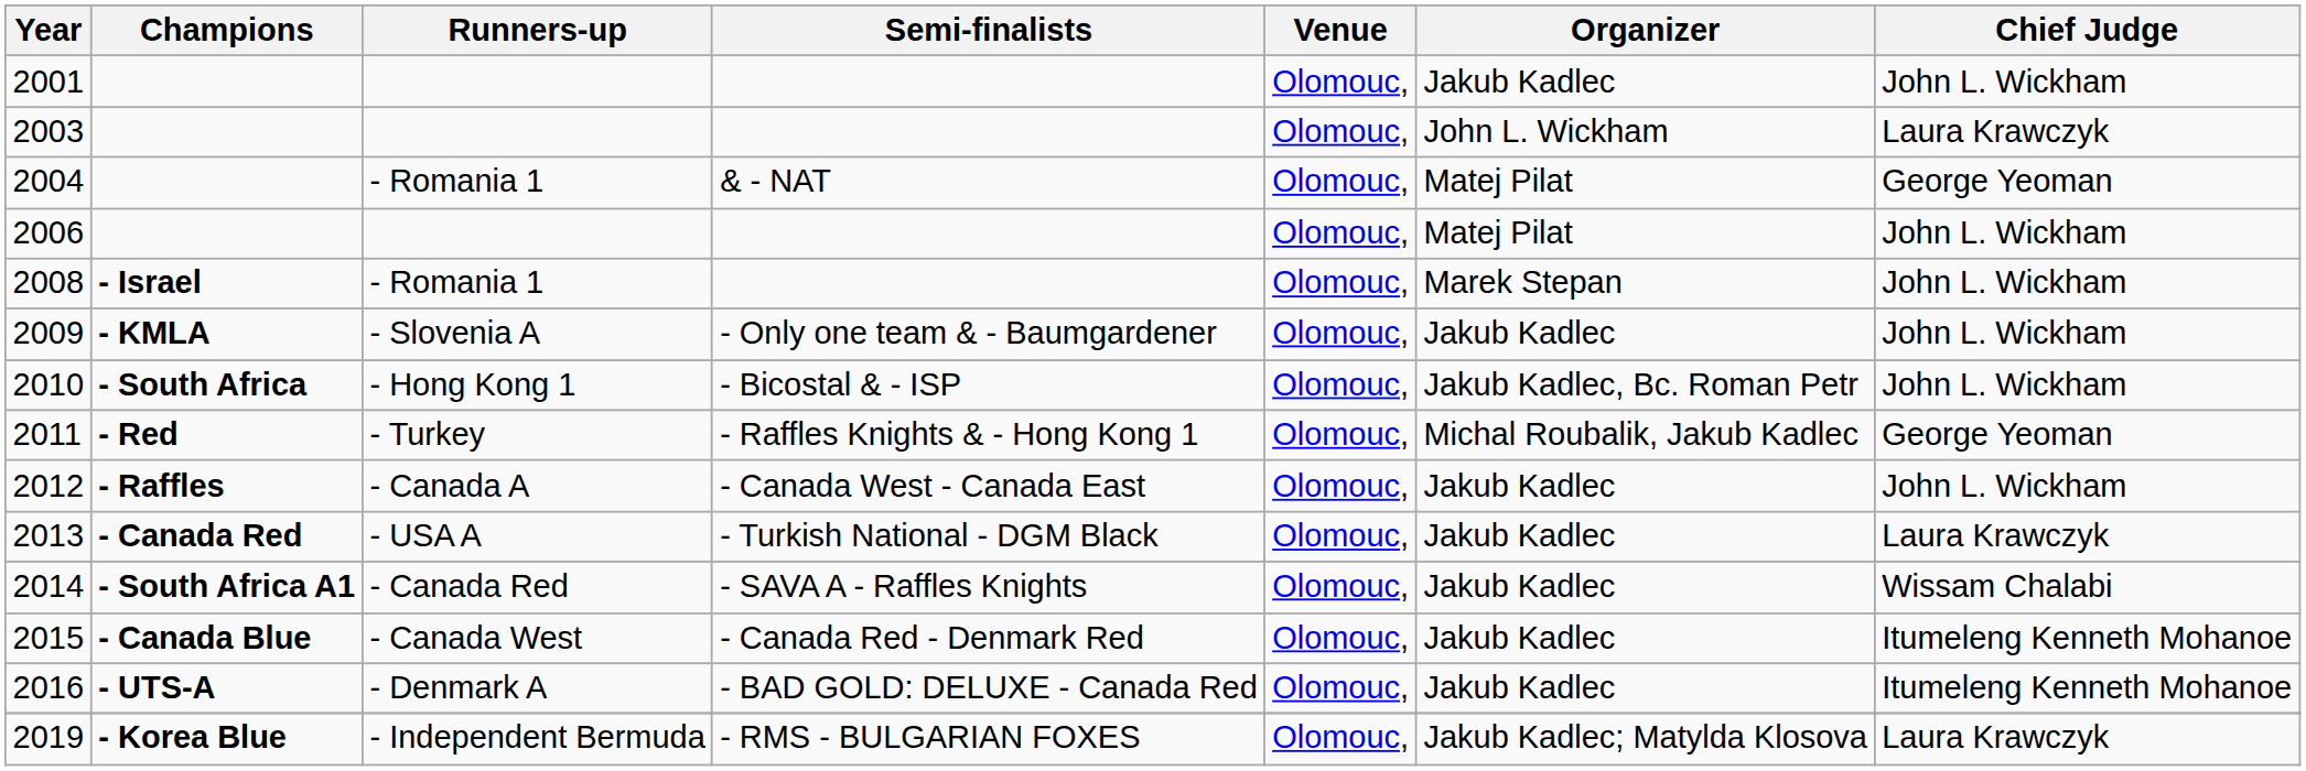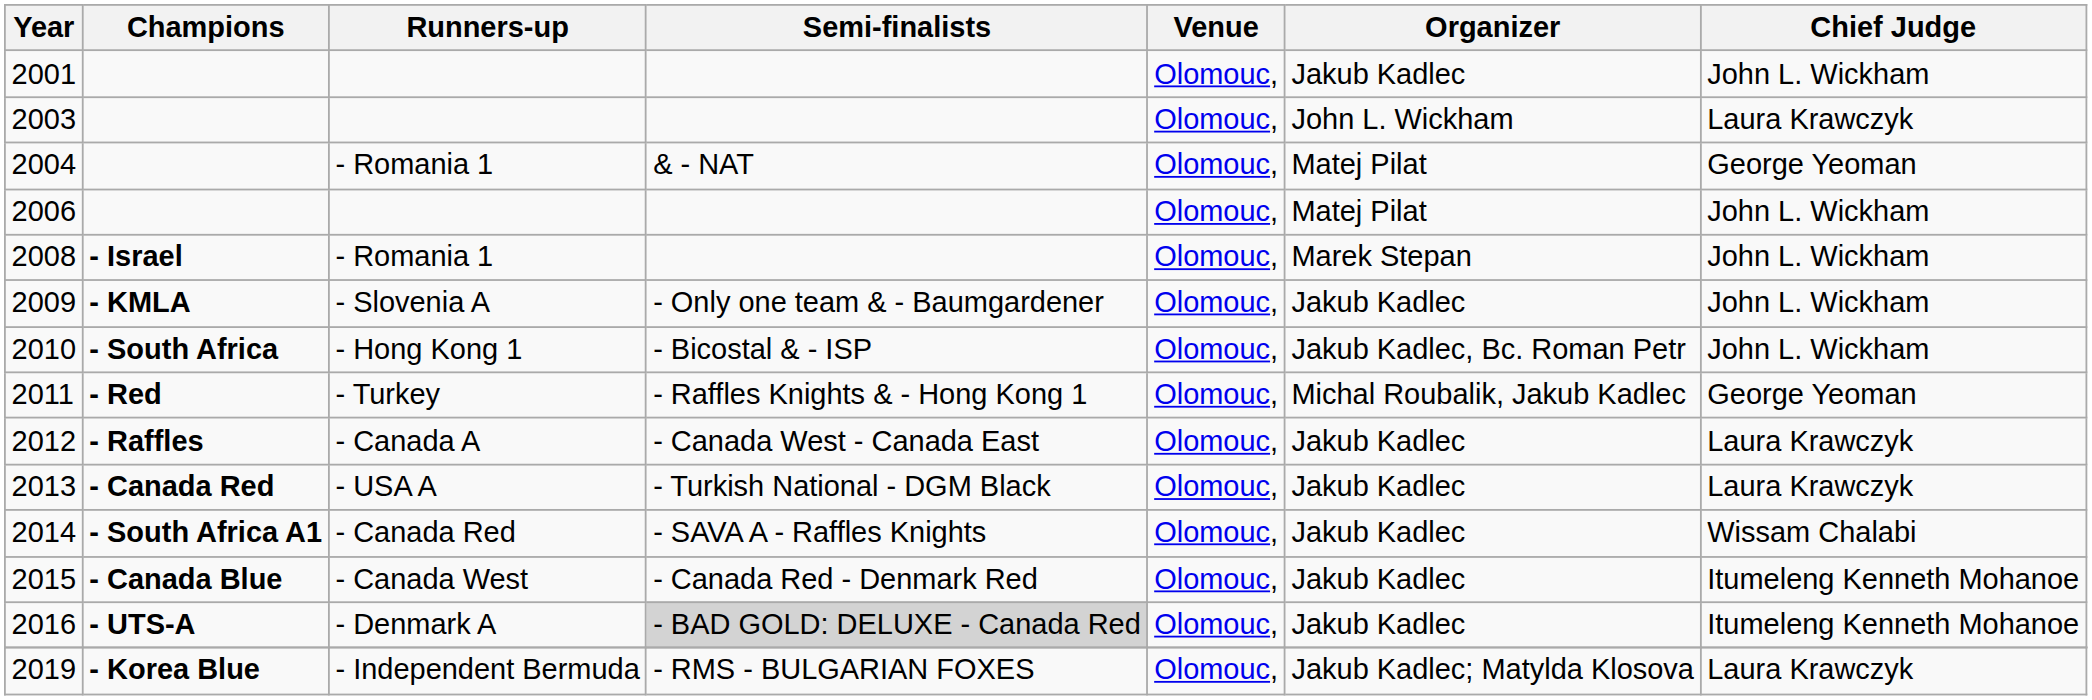2012 | Chief Judge: John L. Wickham -> Laura Krawczyk
2016 | Semi-finalists: no background -> lightgrey background
